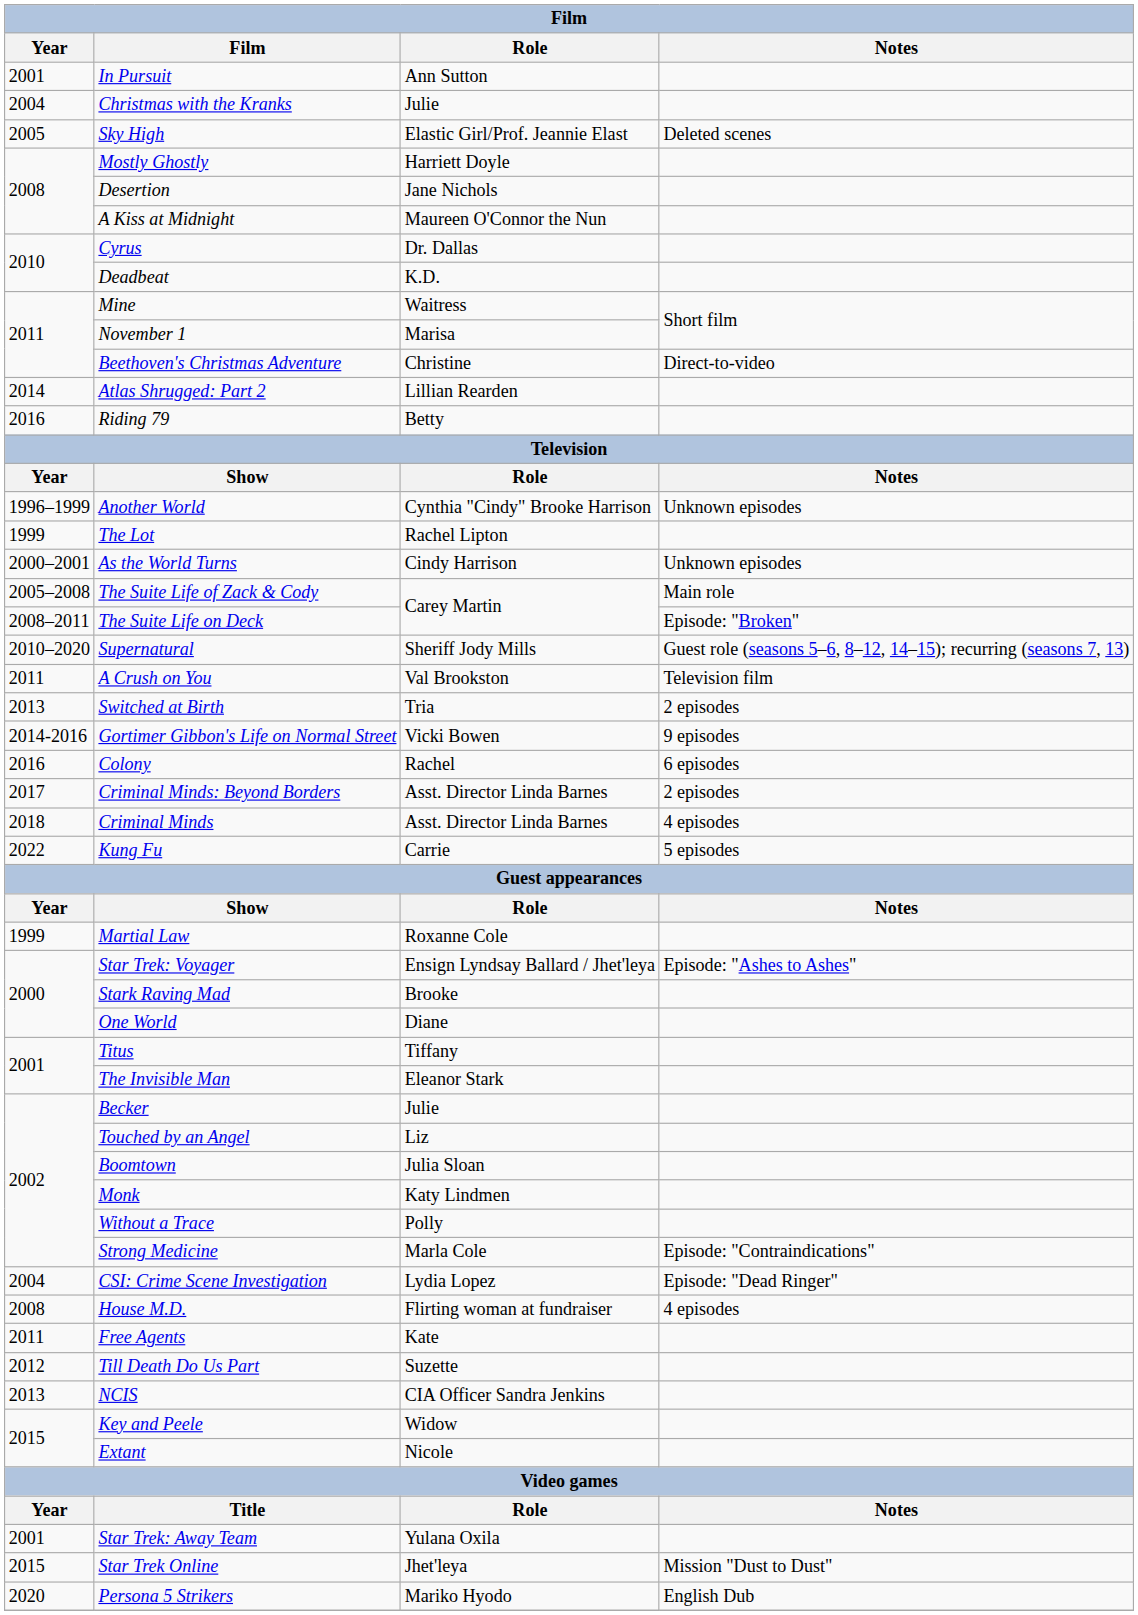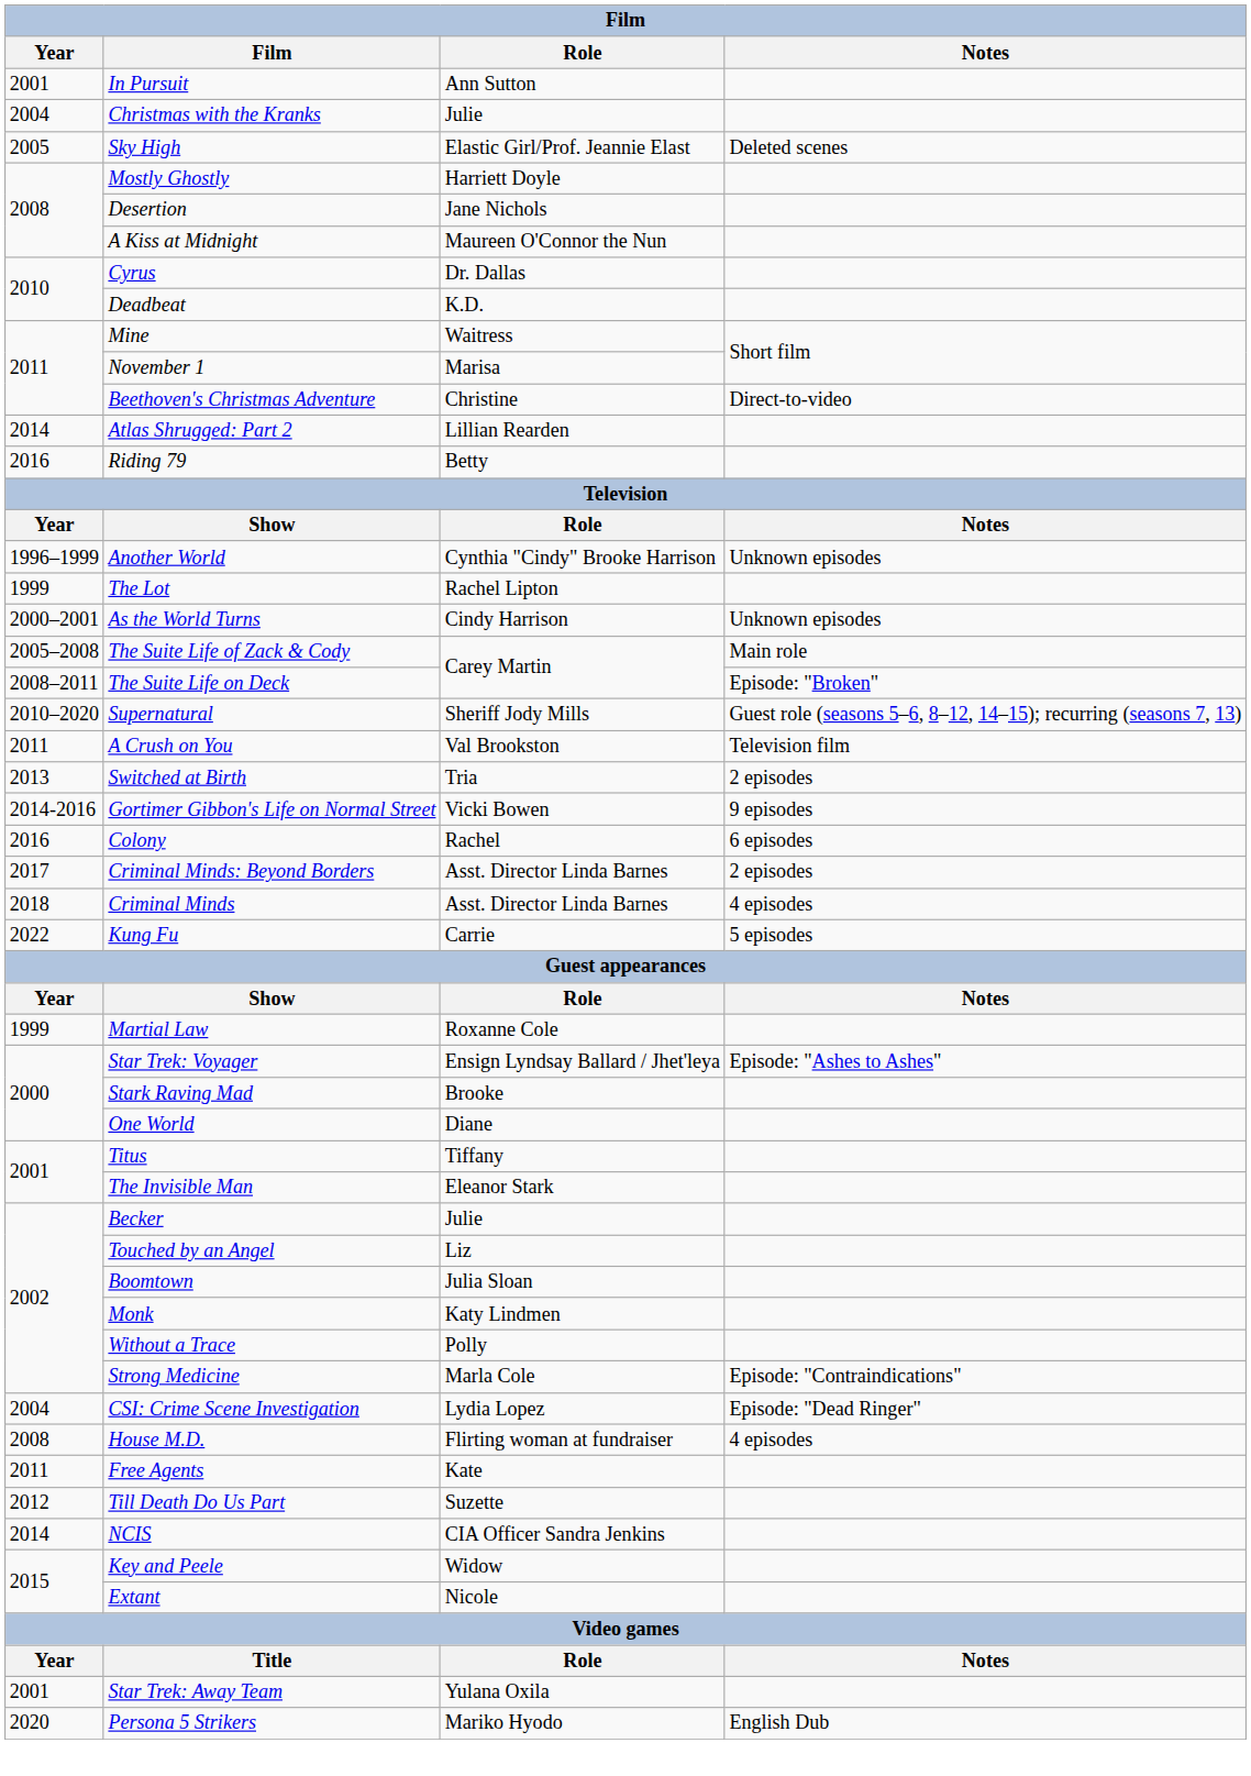NCIS | Year: 2013 -> 2014
- row: 2015 | Star Trek Online | Jhet'leya | Mission "Dust to Dust"
